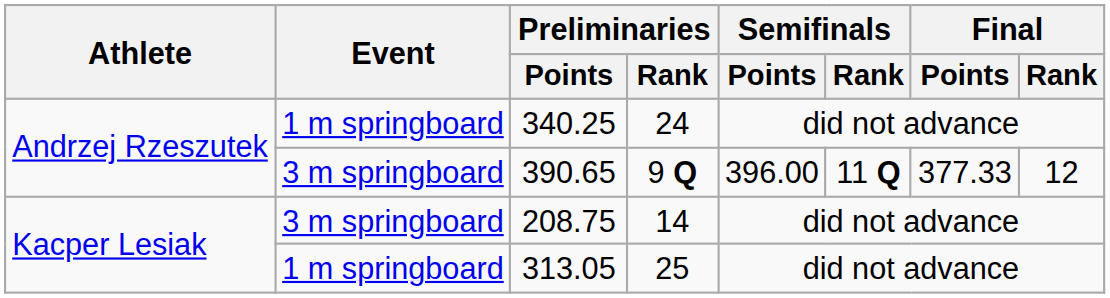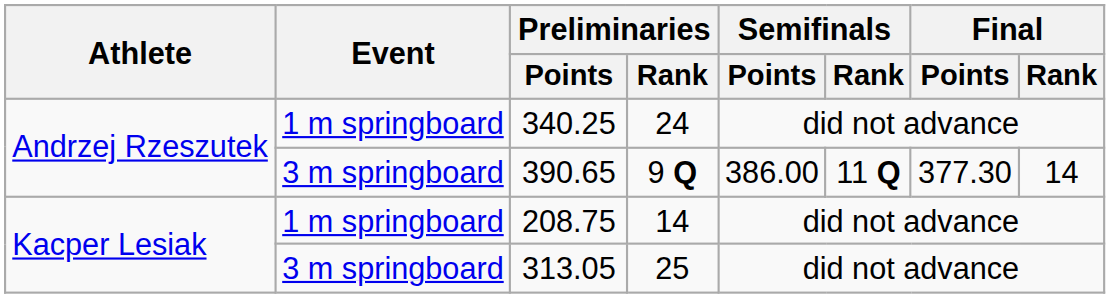390.65 | Semifinals / Points: 396.00 -> 386.00
390.65 | Final / Points: 377.33 -> 377.30
390.65 | Final / Rank: 12 -> 14
208.75 | Event: 3 m springboard -> 1 m springboard
313.05 | Event: 1 m springboard -> 3 m springboard
